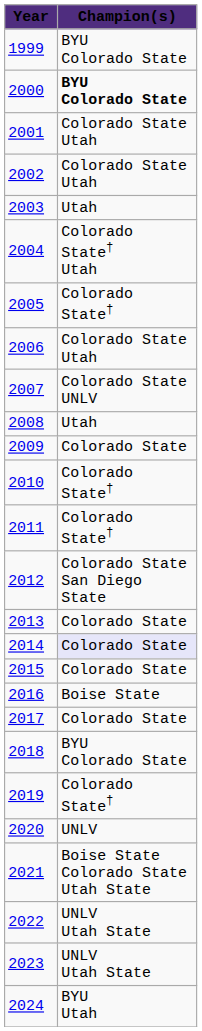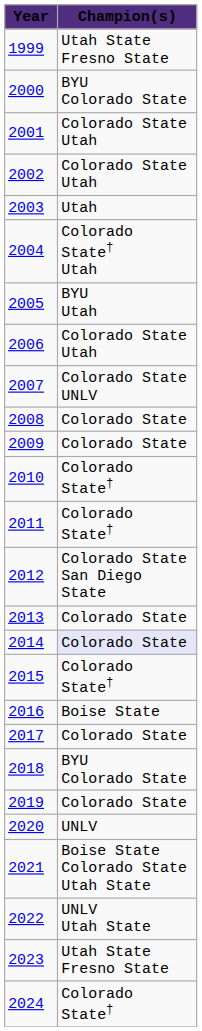1999 | Champion(s): BYU Colorado State -> Utah State Fresno State
2000 | Champion(s): bold -> normal
2005 | Champion(s): Colorado State† -> BYU Utah
2008 | Champion(s): Utah -> Colorado State
2015 | Champion(s): Colorado State -> Colorado State†
2019 | Champion(s): Colorado State† -> Colorado State
2023 | Champion(s): UNLV Utah State -> Utah State Fresno State
2024 | Champion(s): BYU Utah -> Colorado State†
